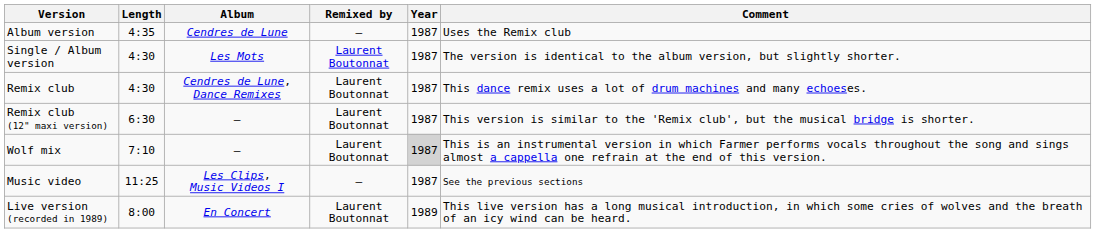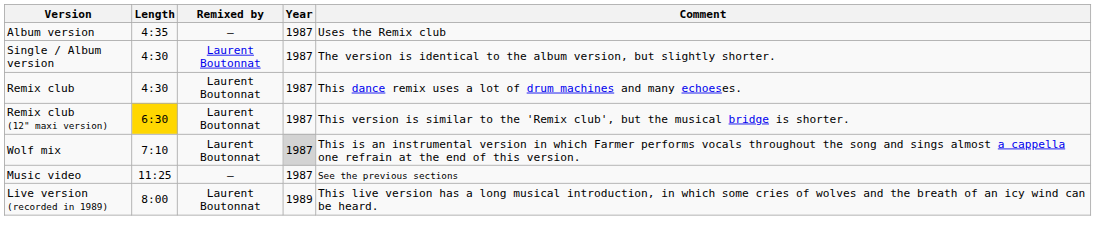- column: Album | Cendres de Lune | Les Mots | Cendres de Lune, Dance Remixes | — | — | Les Clips, Music Videos I | En Concert
Remix club (12" maxi version) | Length: no background -> gold background
